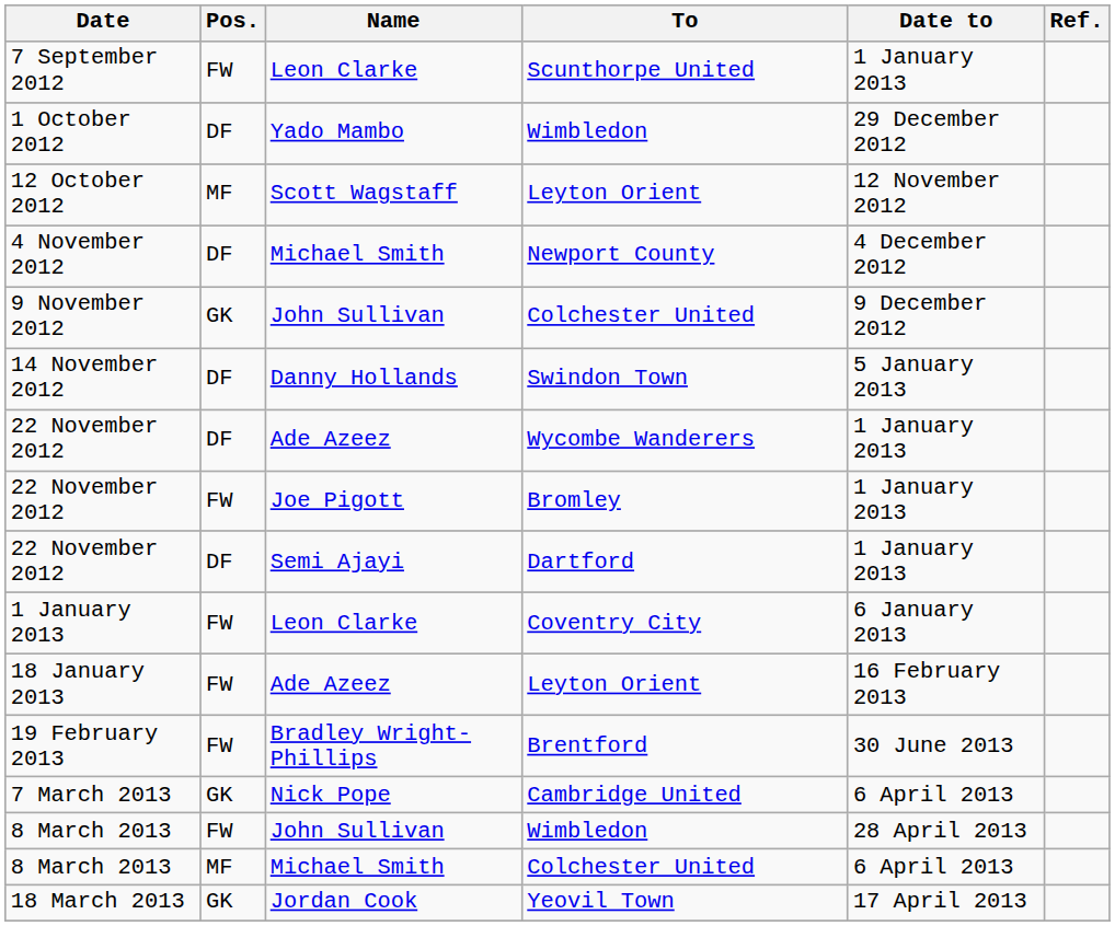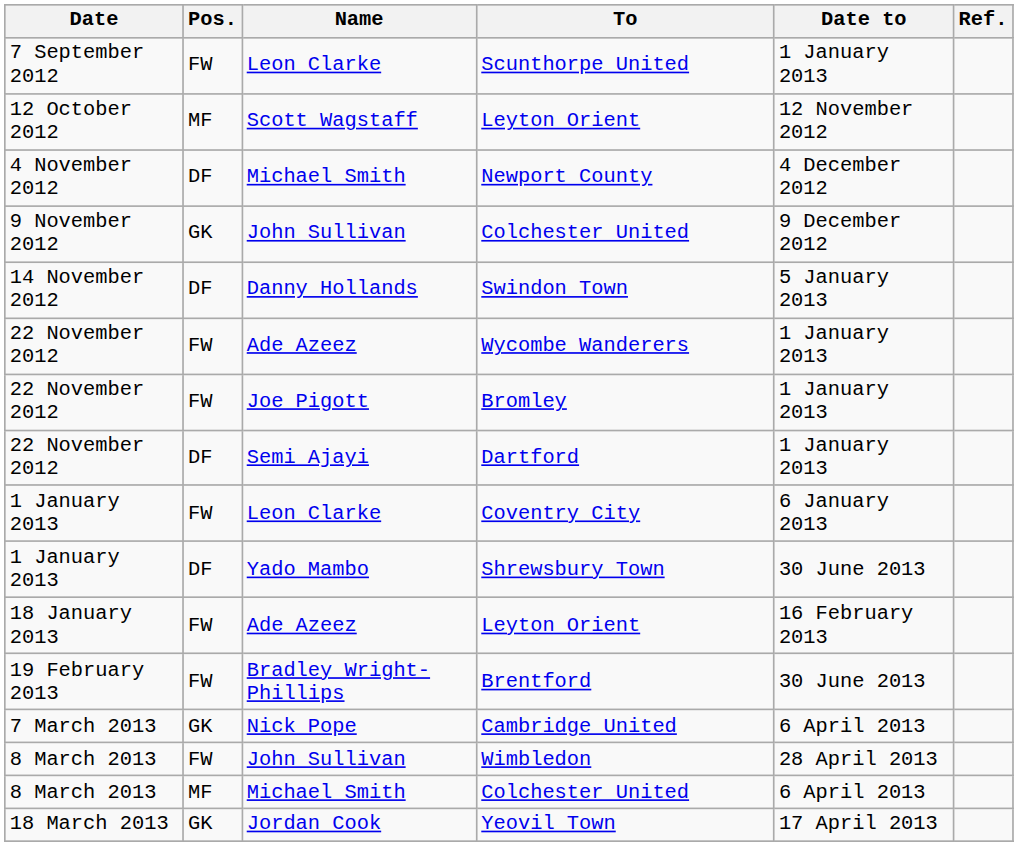- row: 1 October 2012 | DF | Yado Mambo | Wimbledon | 29 December 2012
Wycombe Wanderers | Pos.: DF -> FW
+ row: 1 January 2013 | DF | Yado Mambo | Shrewsbury Town | 30 June 2013
